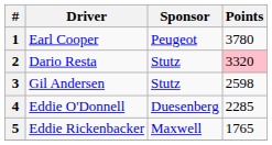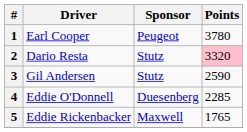3 | Points: 2598 -> 2590
